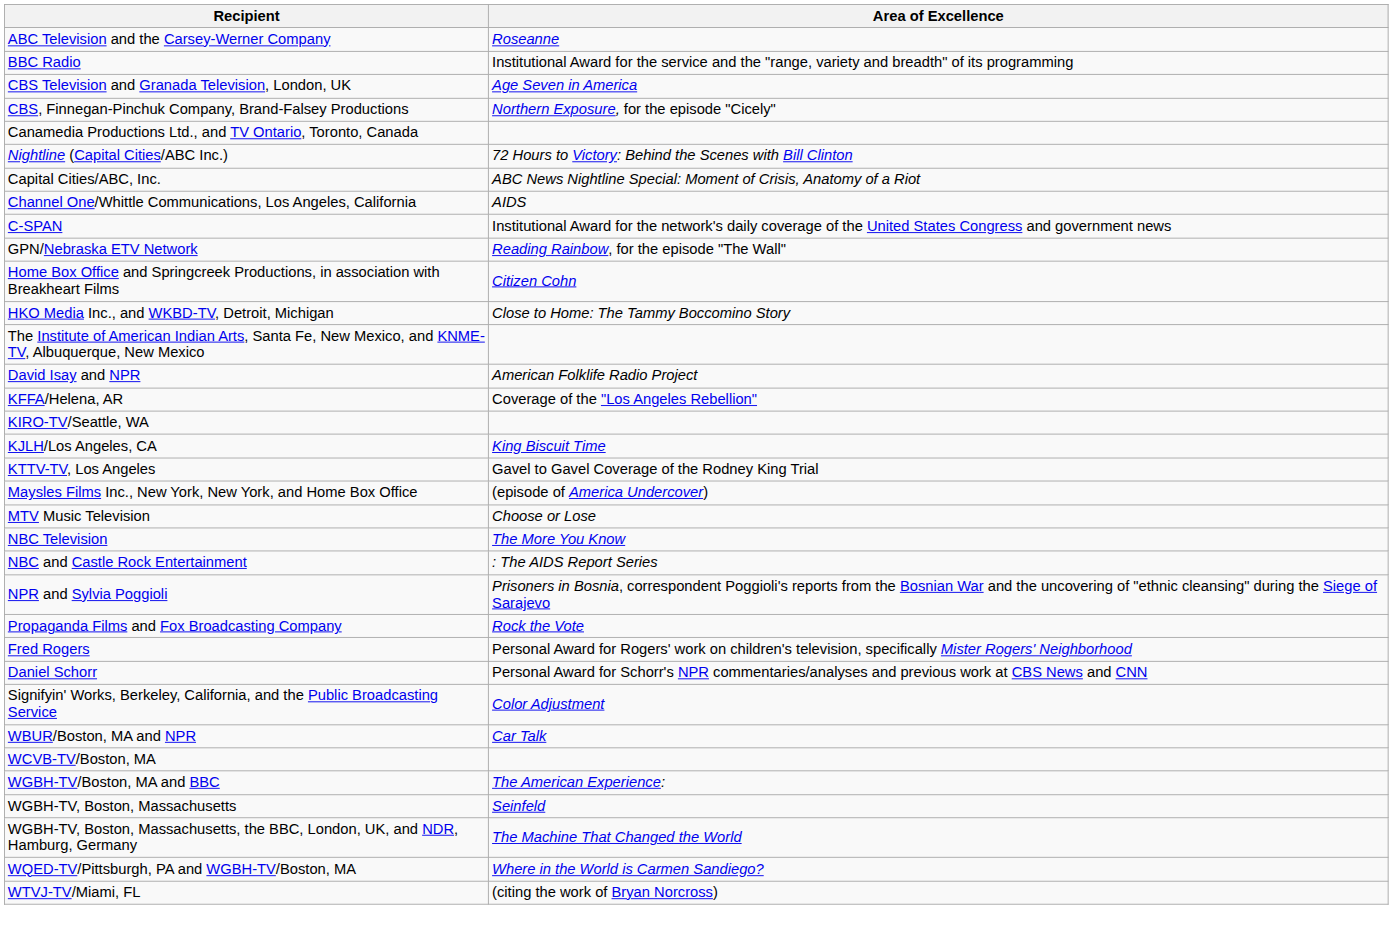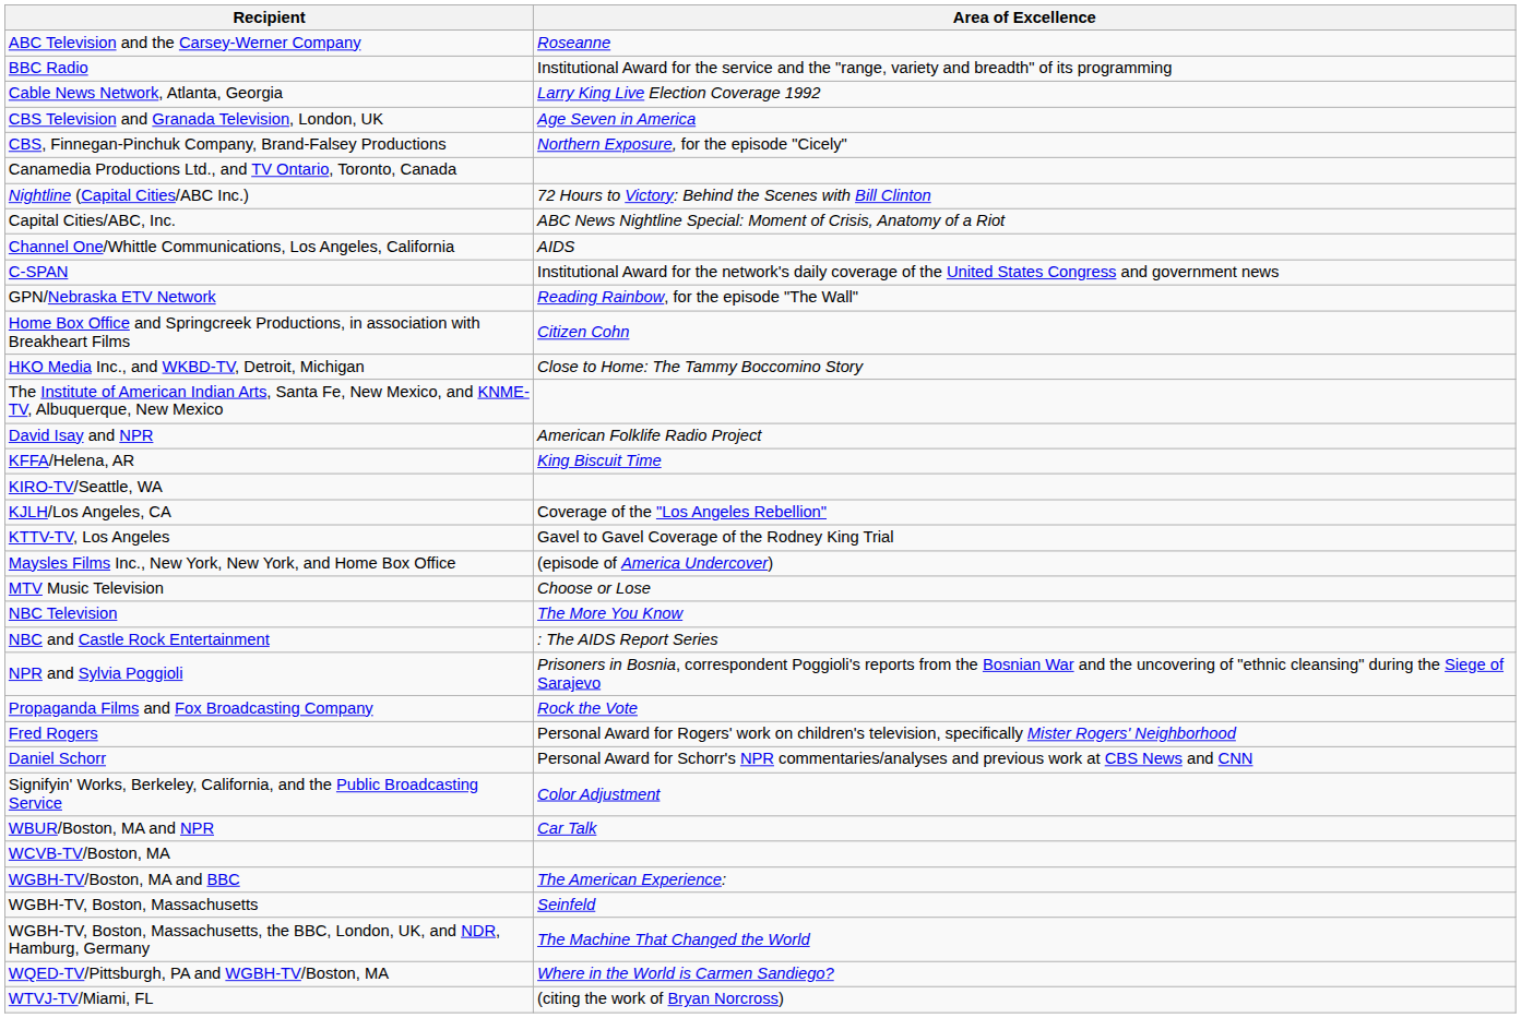+ row: Cable News Network, Atlanta, Georgia | Larry King Live Election Coverage 1992
KFFA/Helena, AR | Area of Excellence: Coverage of the "Los Angeles Rebellion" -> King Biscuit Time
KJLH/Los Angeles, CA | Area of Excellence: King Biscuit Time -> Coverage of the "Los Angeles Rebellion"
